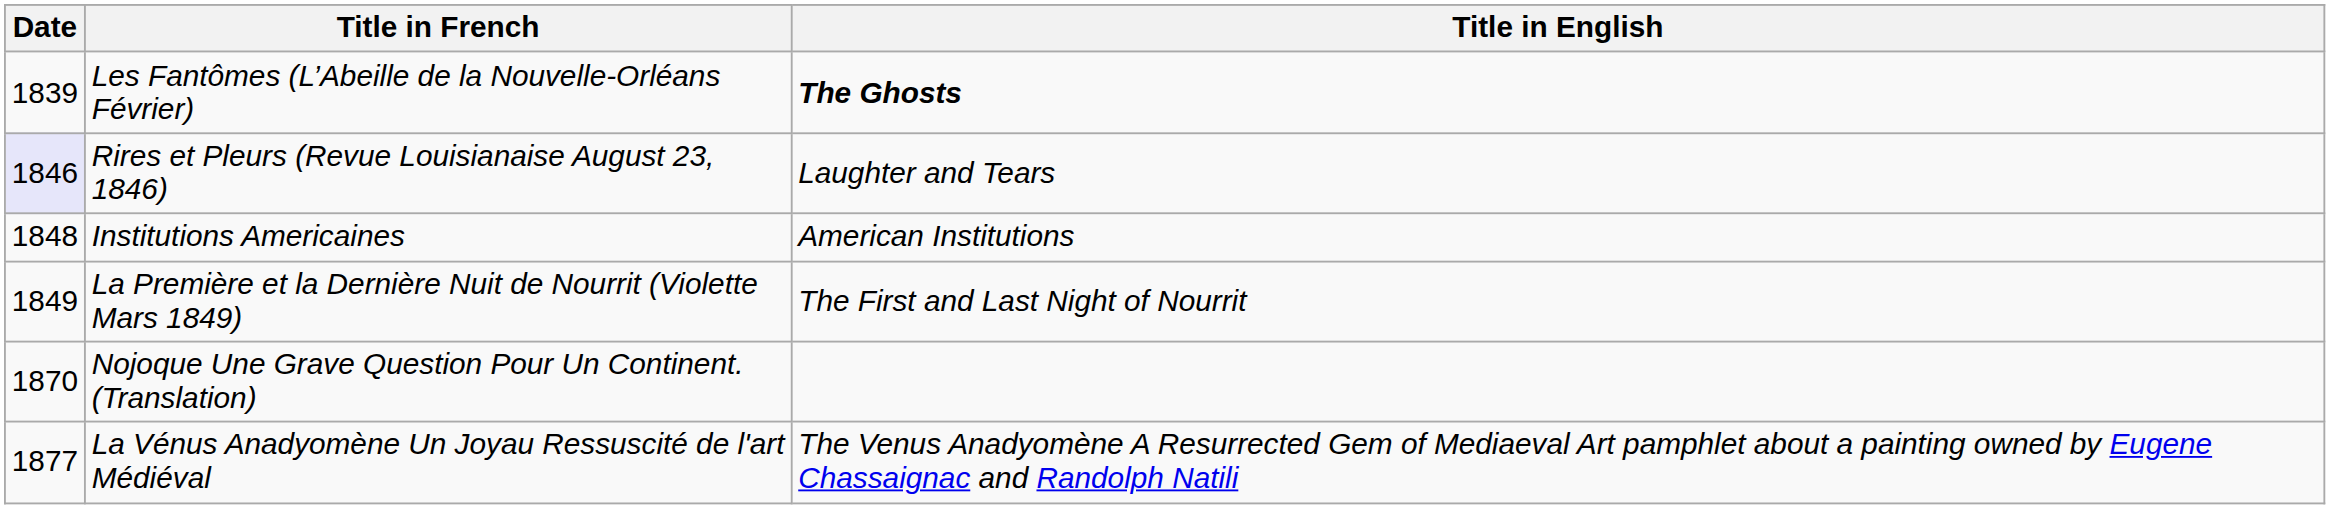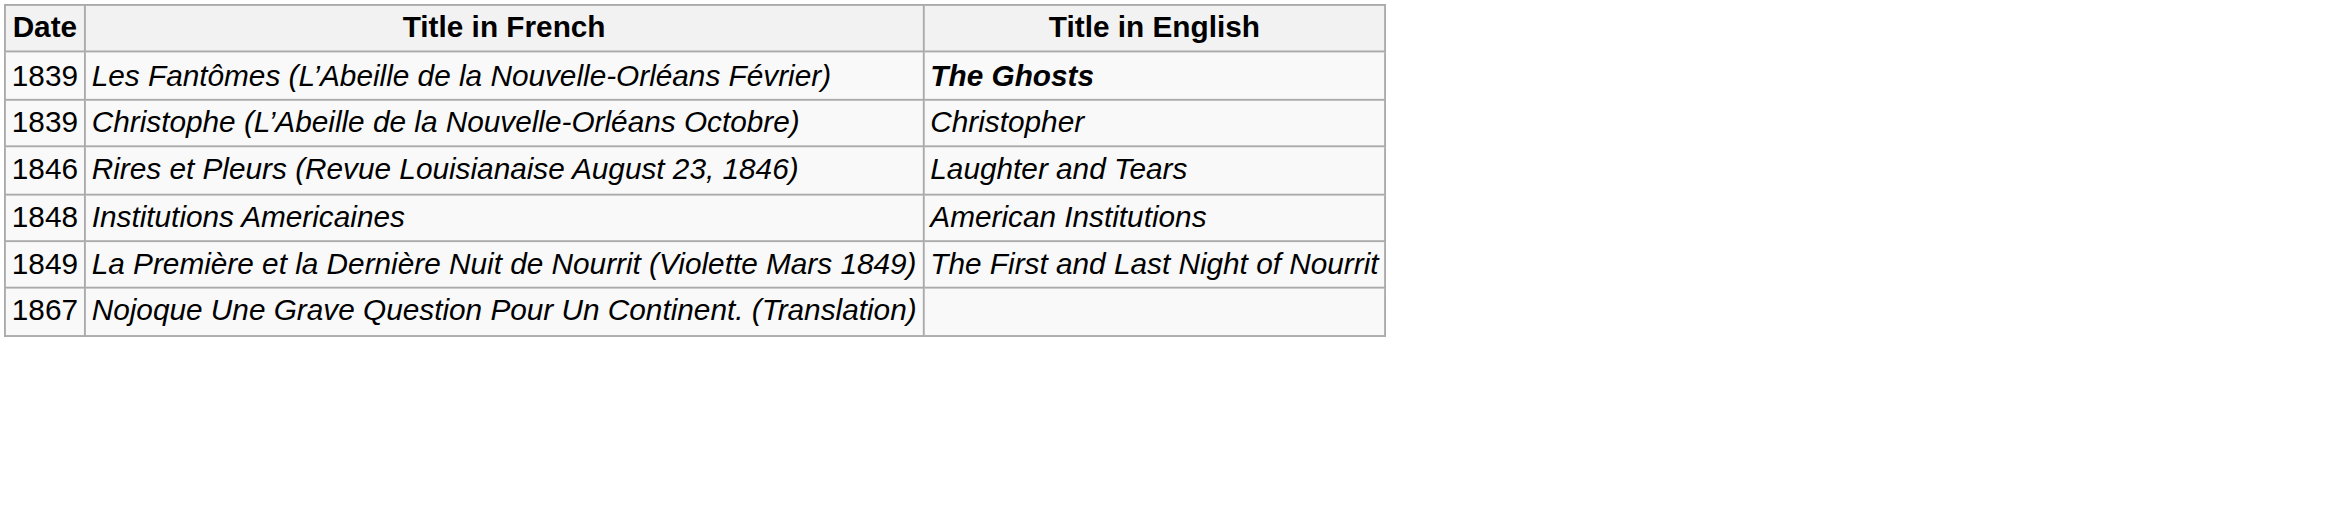+ row: 1839 | Christophe (L’Abeille de la Nouvelle-Orléans Octobre) | Christopher
Rires et Pleurs (Revue Louisianaise August 23, 1846) | Date: lavender background -> no background
Nojoque Une Grave Question Pour Un Continent. (Translation) | Date: 1870 -> 1867
- row: 1877 | La Vénus Anadyomène Un Joyau Ressuscité de l'art Médiéval | The Venus Anadyomène A Resurrected Gem of Mediaeval Art pamphlet about a painting owned by Eugene Chassaignac and Randolph Natili
